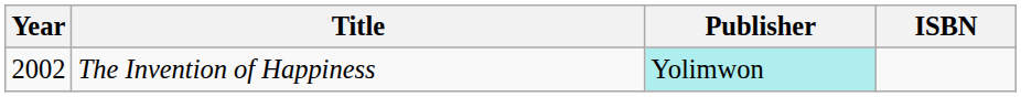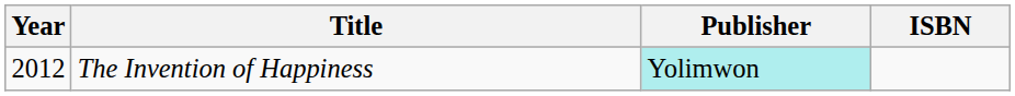The Invention of Happiness | Year: 2002 -> 2012
